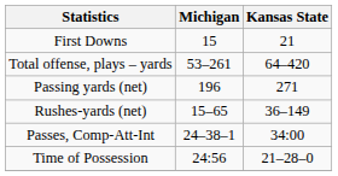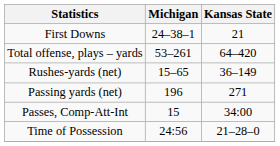First Downs | Michigan: 15 -> 24–38–1
rows swapped: Rushes-yards (net) <-> Passing yards (net)
Passes, Comp-Att-Int | Michigan: 24–38–1 -> 15
